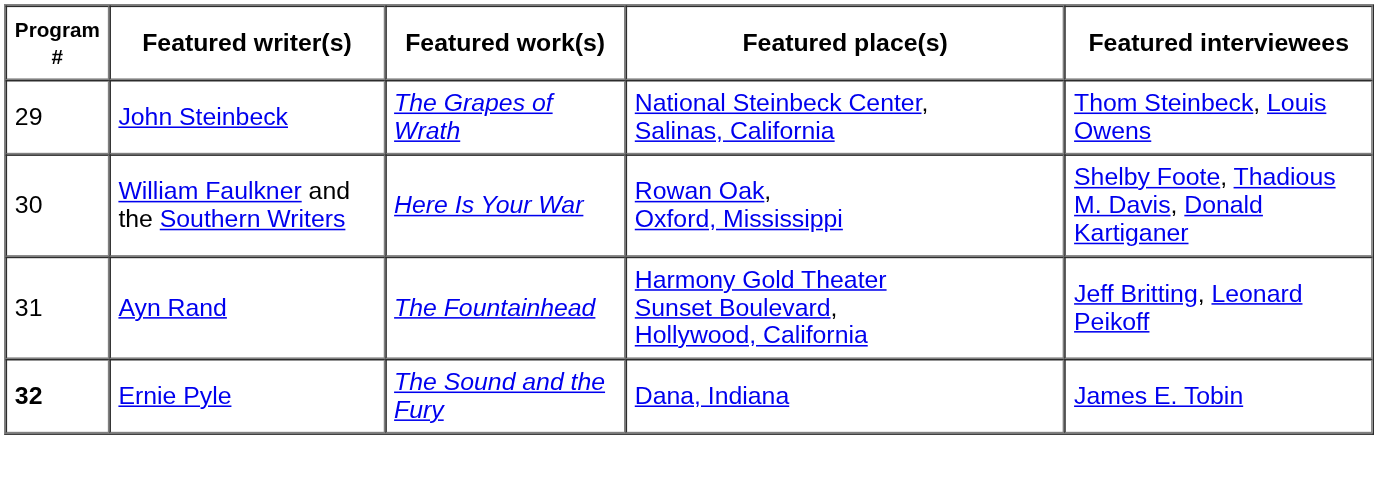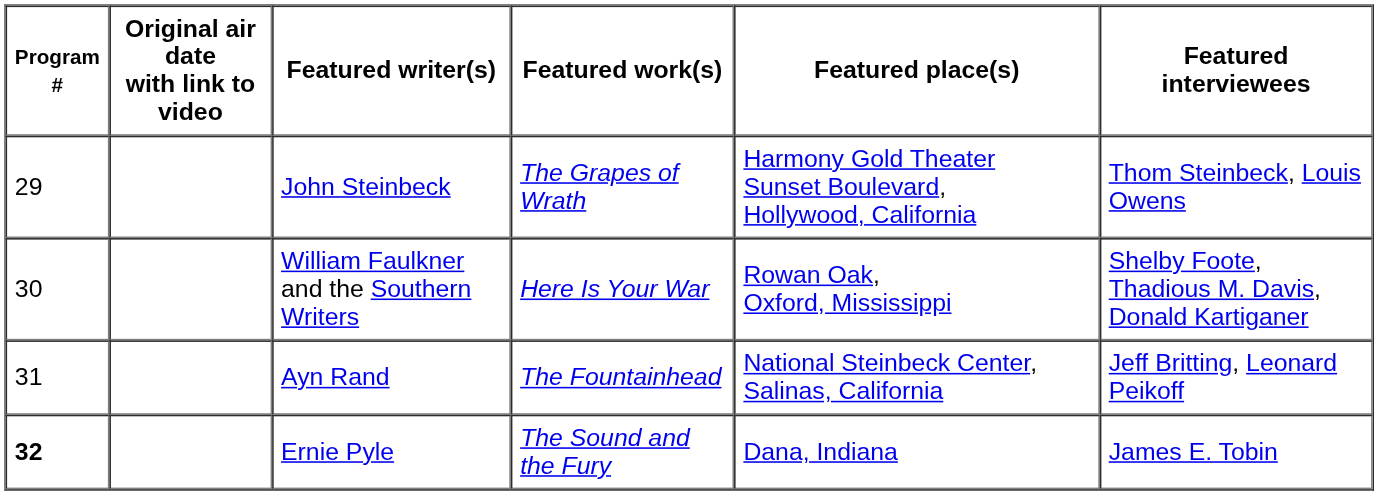+ column: Original air date with link to video
John Steinbeck | Featured place(s): National Steinbeck Center, Salinas, California -> Harmony Gold Theater Sunset Boulevard, Hollywood, California
Ayn Rand | Featured place(s): Harmony Gold Theater Sunset Boulevard, Hollywood, California -> National Steinbeck Center, Salinas, California
